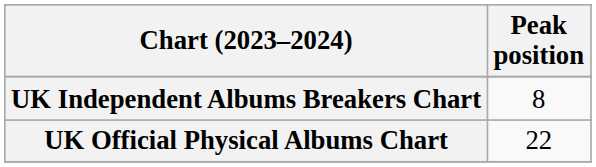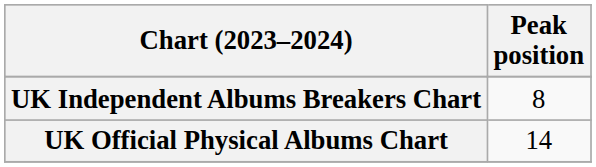UK Official Physical Albums Chart | Peak position: 22 -> 14
